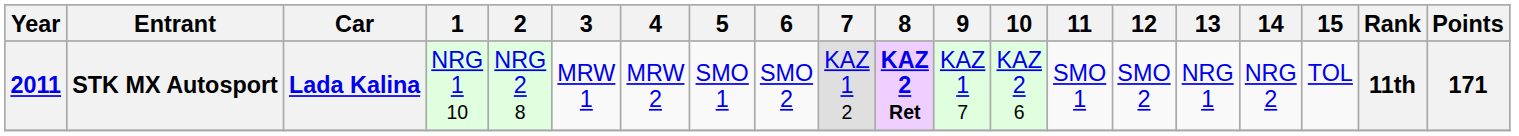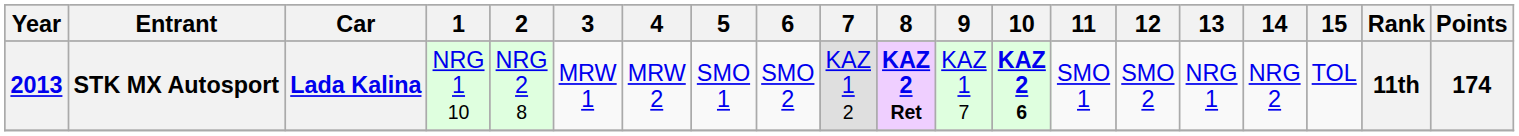STK MX Autosport | Year: 2011 -> 2013
STK MX Autosport | 10: normal -> bold
STK MX Autosport | Points: 171 -> 174
